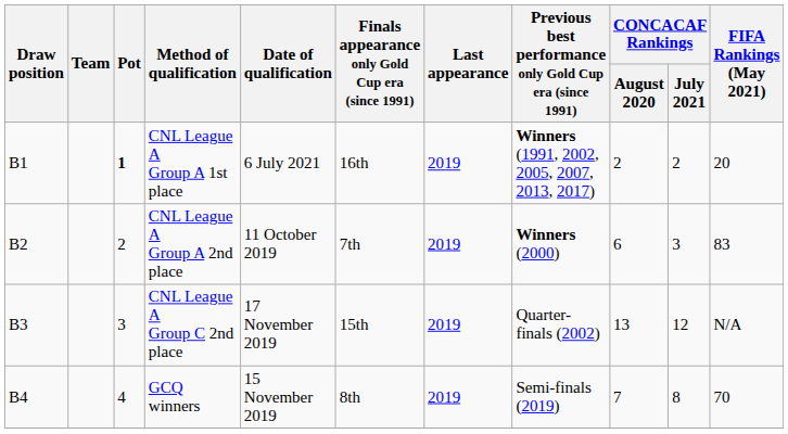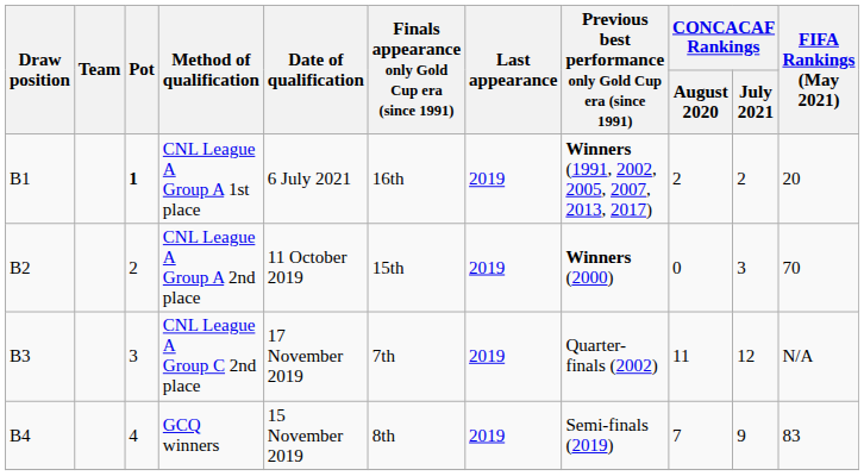CNL League A Group A 2nd place | Finals appearance only Gold Cup era (since 1991): 7th -> 15th
CNL League A Group A 2nd place | CONCACAF Rankings / August 2020: 6 -> 0
CNL League A Group A 2nd place | FIFA Rankings (May 2021): 83 -> 70
CNL League A Group C 2nd place | Finals appearance only Gold Cup era (since 1991): 15th -> 7th
CNL League A Group C 2nd place | CONCACAF Rankings / August 2020: 13 -> 11
GCQ winners | CONCACAF Rankings / July 2021: 8 -> 9
GCQ winners | FIFA Rankings (May 2021): 70 -> 83
